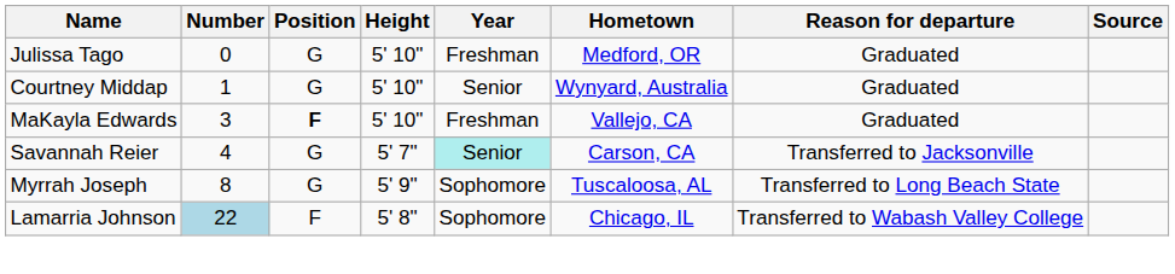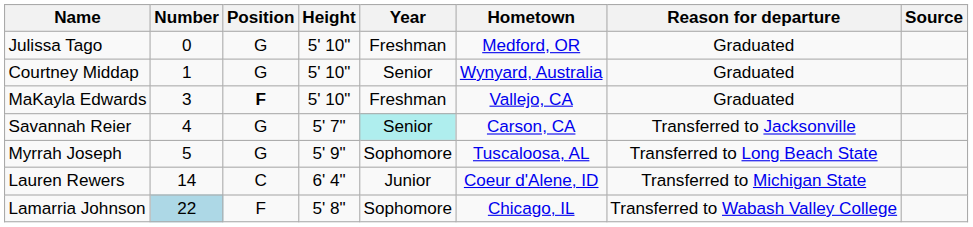Myrrah Joseph | Number: 8 -> 5
+ row: Lauren Rewers | 14 | C | 6' 4" | Junior | Coeur d'Alene, ID | Transferred to Michigan State
